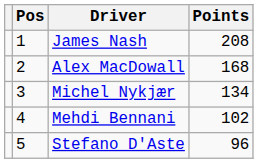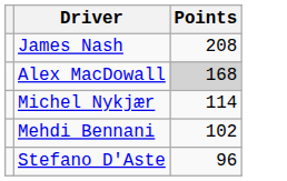- column: Pos | 1 | 2 | 3 | 4 | 5
Alex MacDowall | Points: no background -> lightgrey background
Michel Nykjær | Points: 134 -> 114
